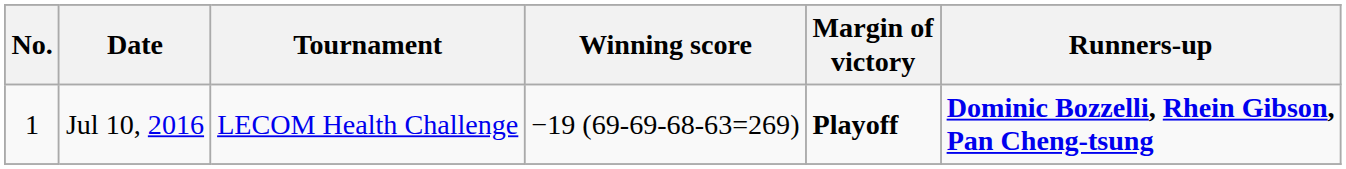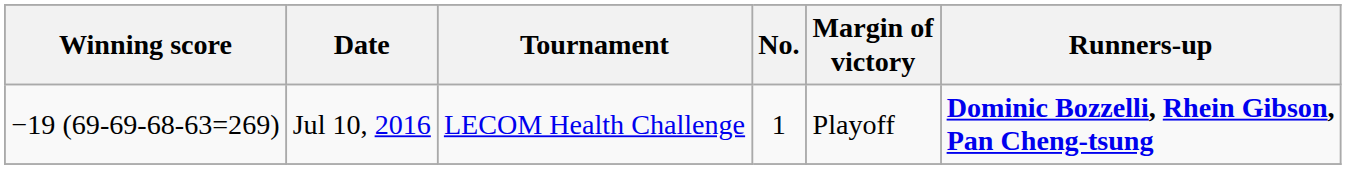columns swapped: No. <-> Winning score
Jul 10, 2016 | Margin of victory: bold -> normal
